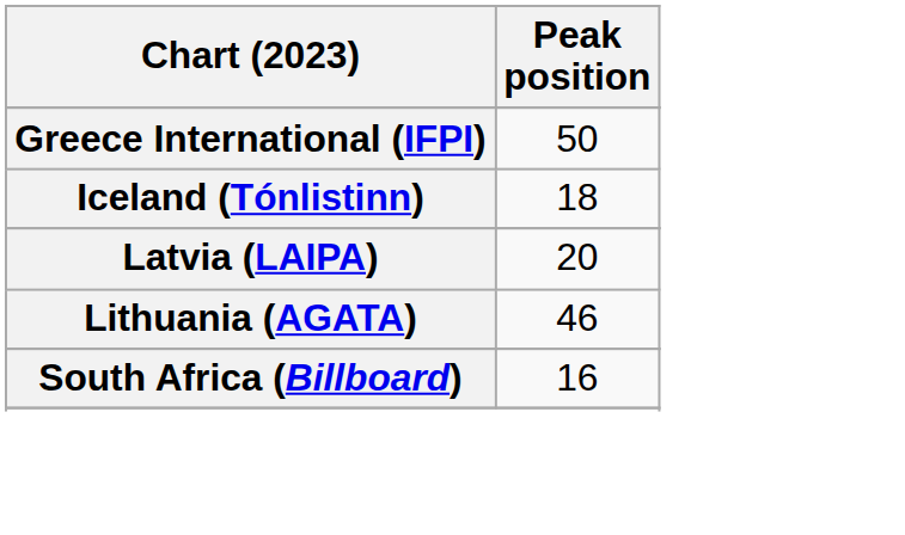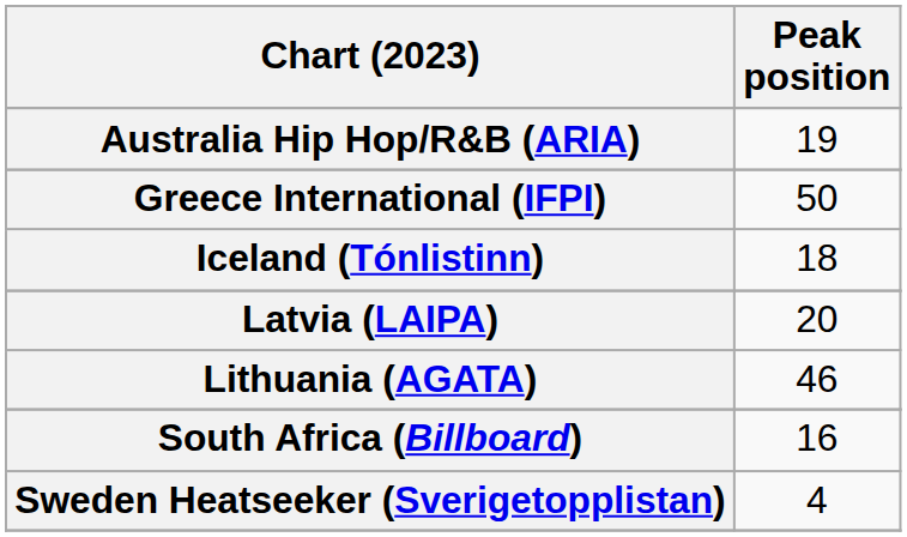+ row: Australia Hip Hop/R&B (ARIA) | 19
+ row: Sweden Heatseeker (Sverigetopplistan) | 4
